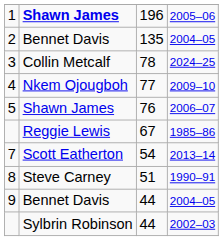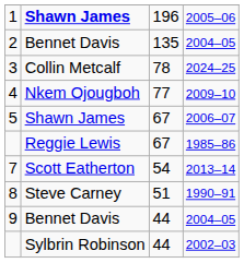5 | column 3: 76 -> 67
